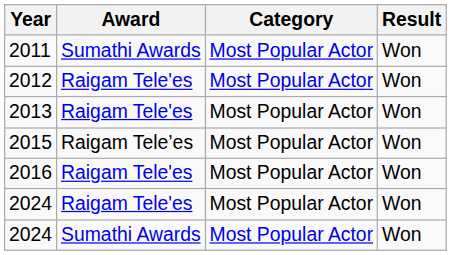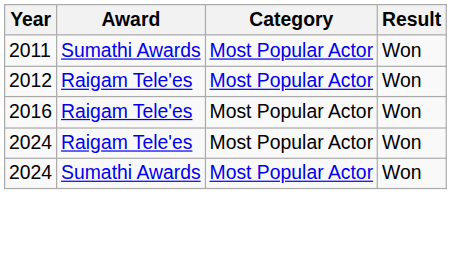- row: 2013 | Raigam Tele'es | Most Popular Actor | Won
- row: 2015 | Raigam Tele’es | Most Popular Actor | Won
